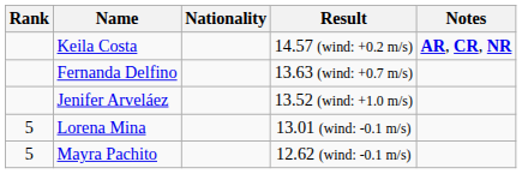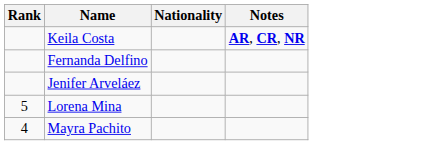- column: Result | 14.57 (wind: +0.2 m/s) | 13.63 (wind: +0.7 m/s) | 13.52 (wind: +1.0 m/s) | 13.01 (wind: -0.1 m/s) | 12.62 (wind: -0.1 m/s)
Mayra Pachito | Rank: 5 -> 4
